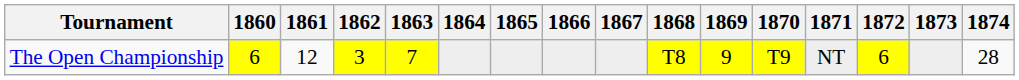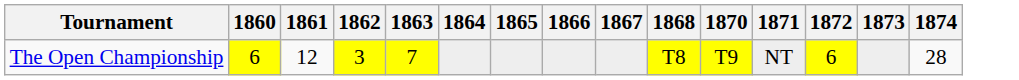- column: 1869 | 9
